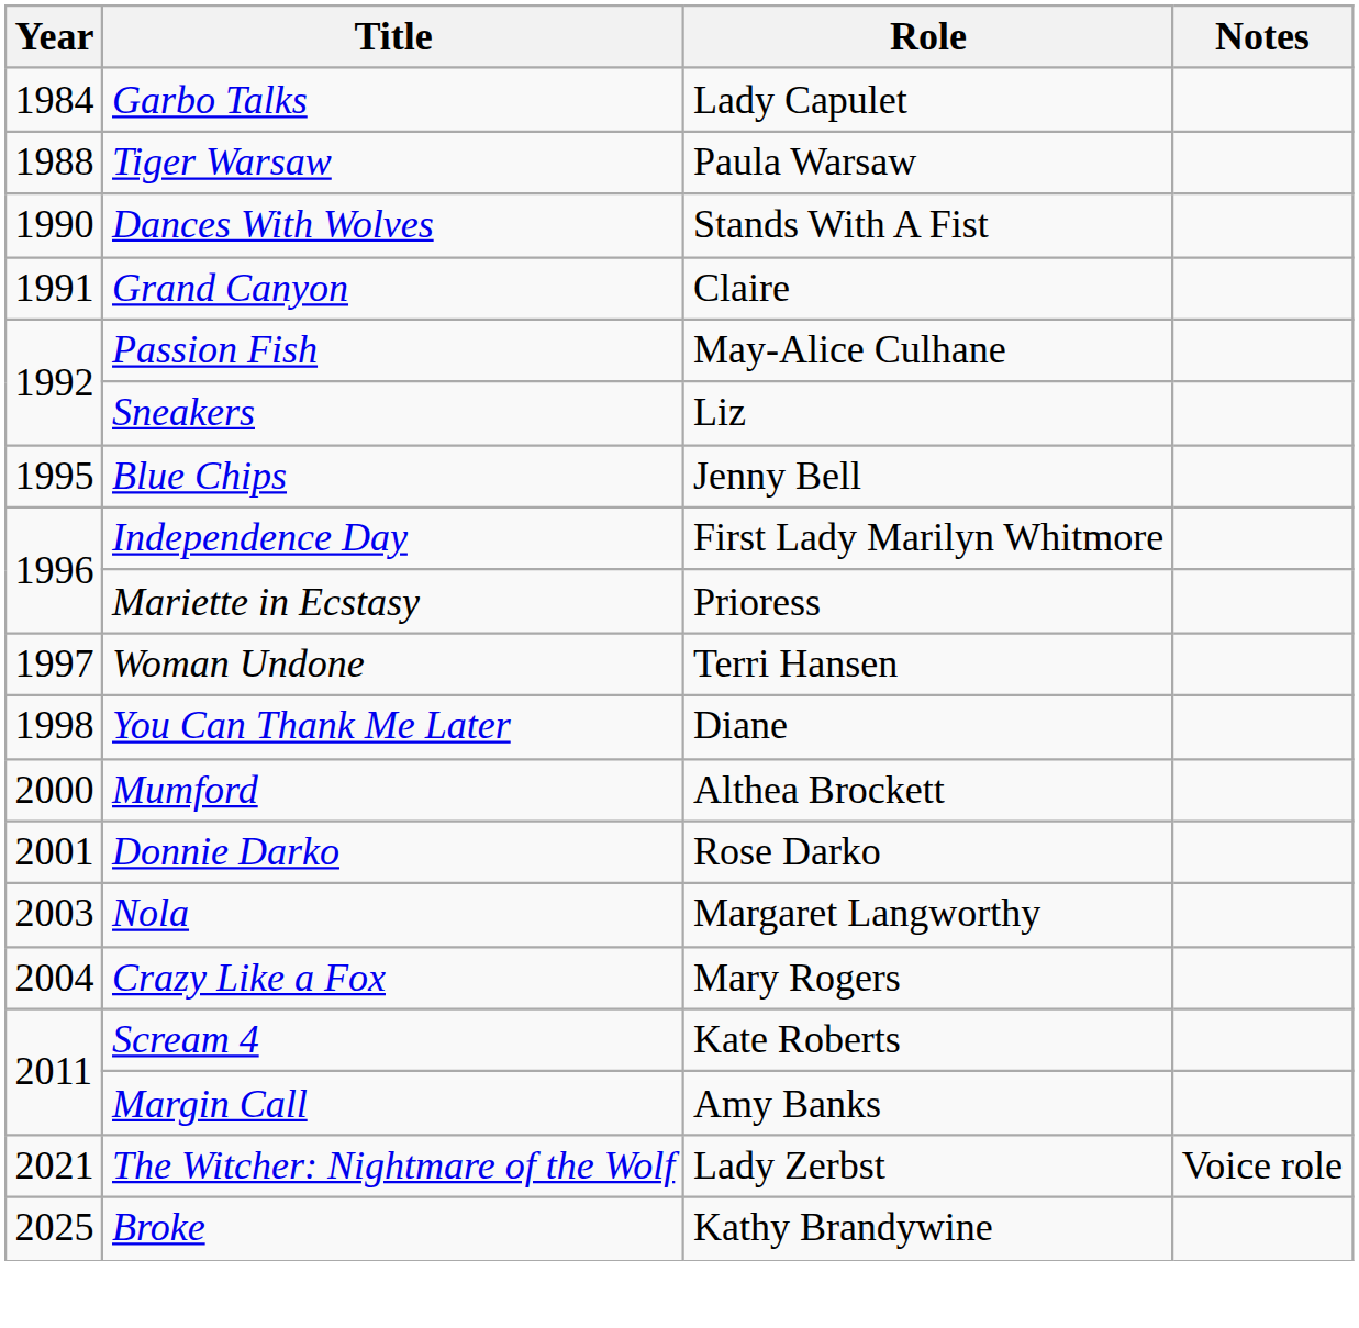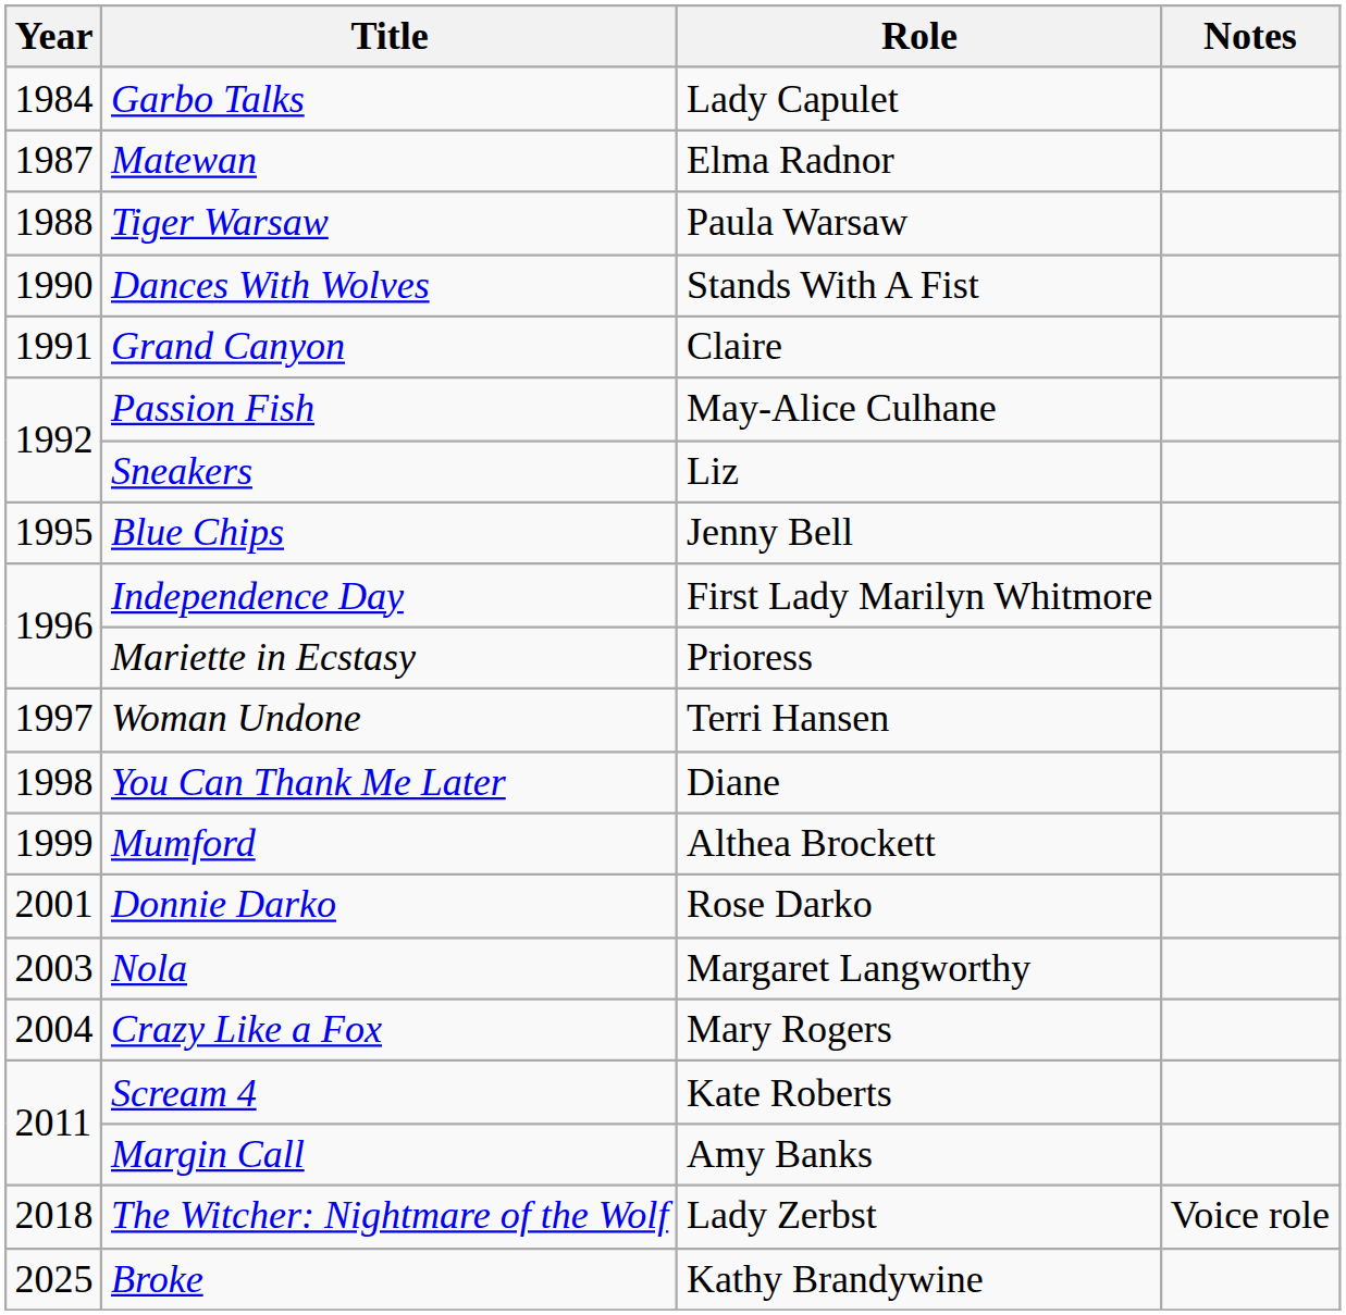+ row: 1987 | Matewan | Elma Radnor
Mumford | Year: 2000 -> 1999
The Witcher: Nightmare of the Wolf | Year: 2021 -> 2018
